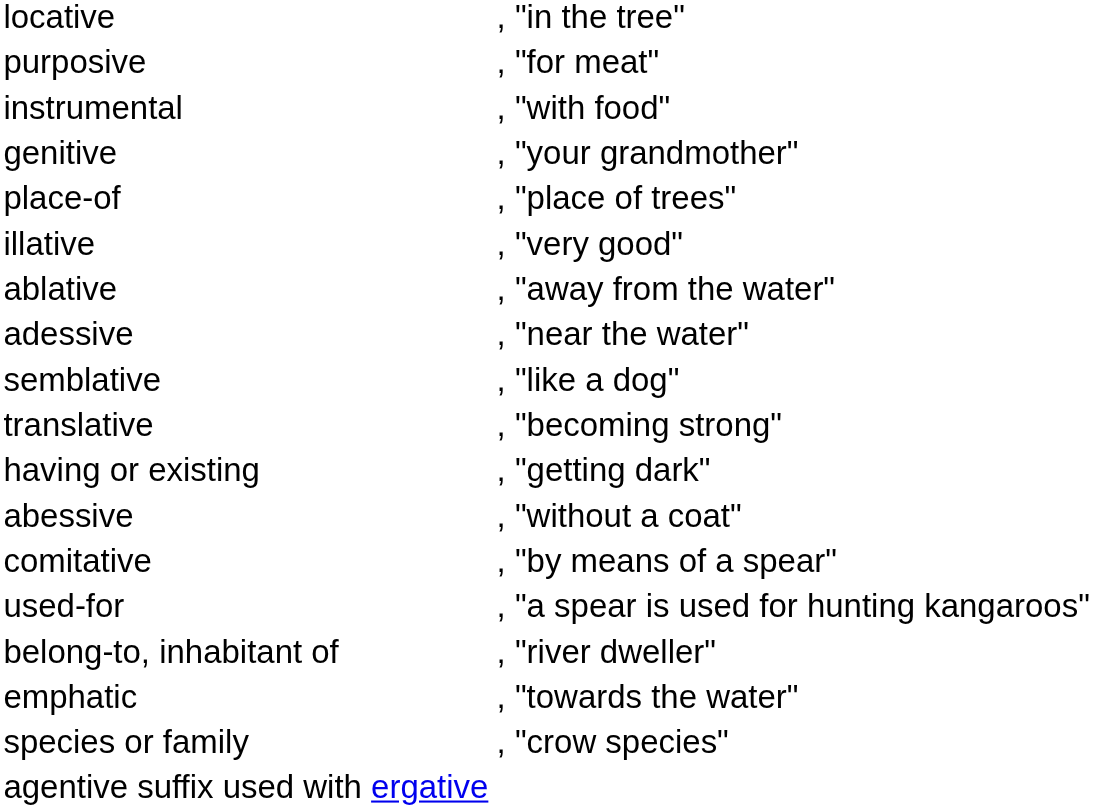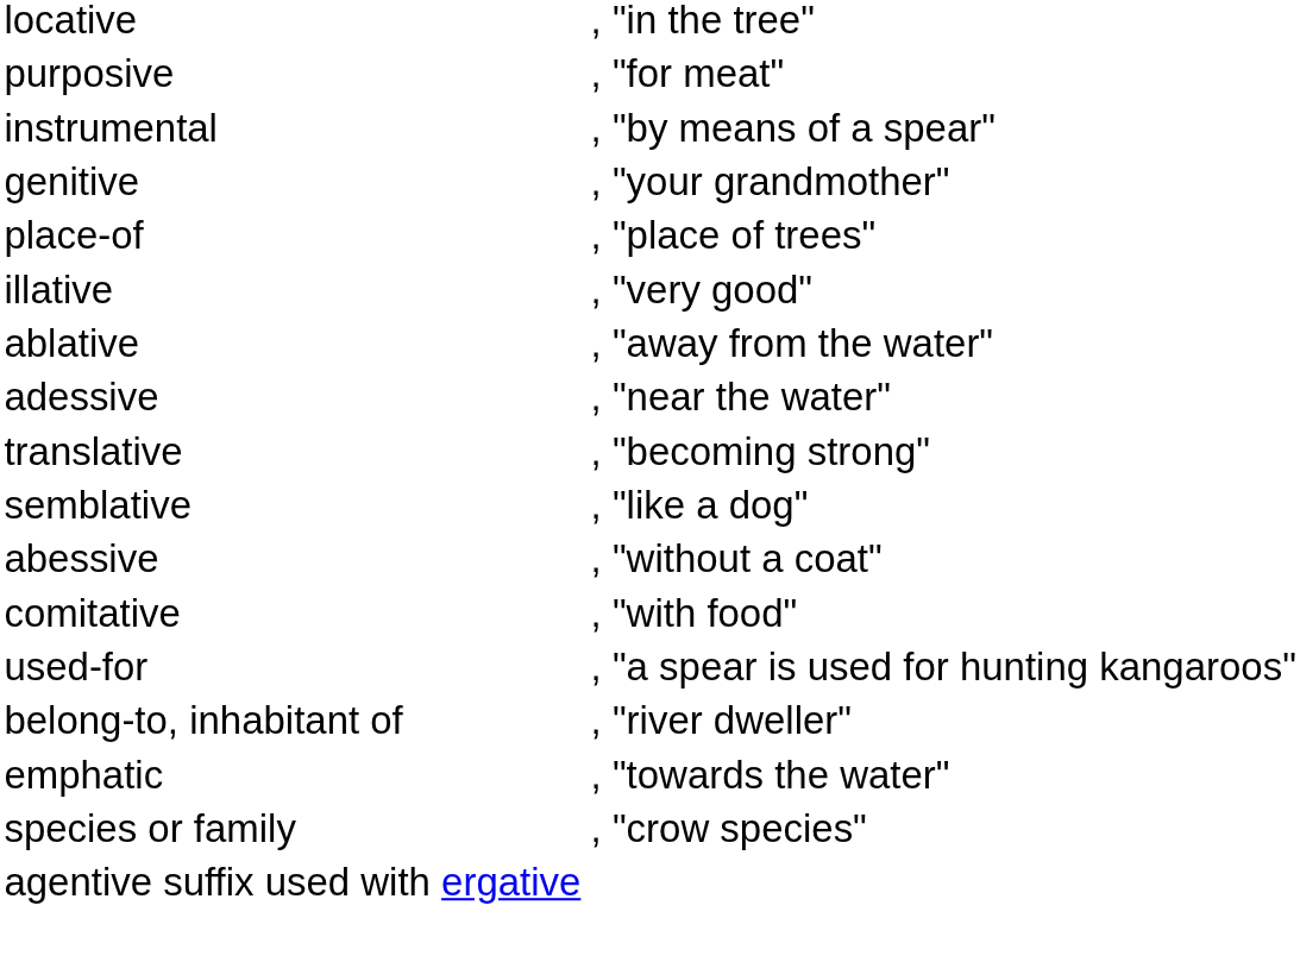instrumental | column 3: , "with food" -> , "by means of a spear"
rows swapped: translative <-> semblative
- row: having or existing | , "getting dark"
comitative | column 3: , "by means of a spear" -> , "with food"
